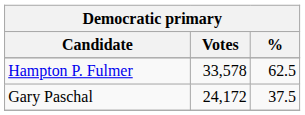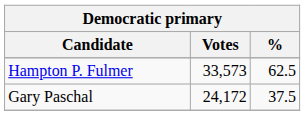Hampton P. Fulmer | Votes: 33,578 -> 33,573
